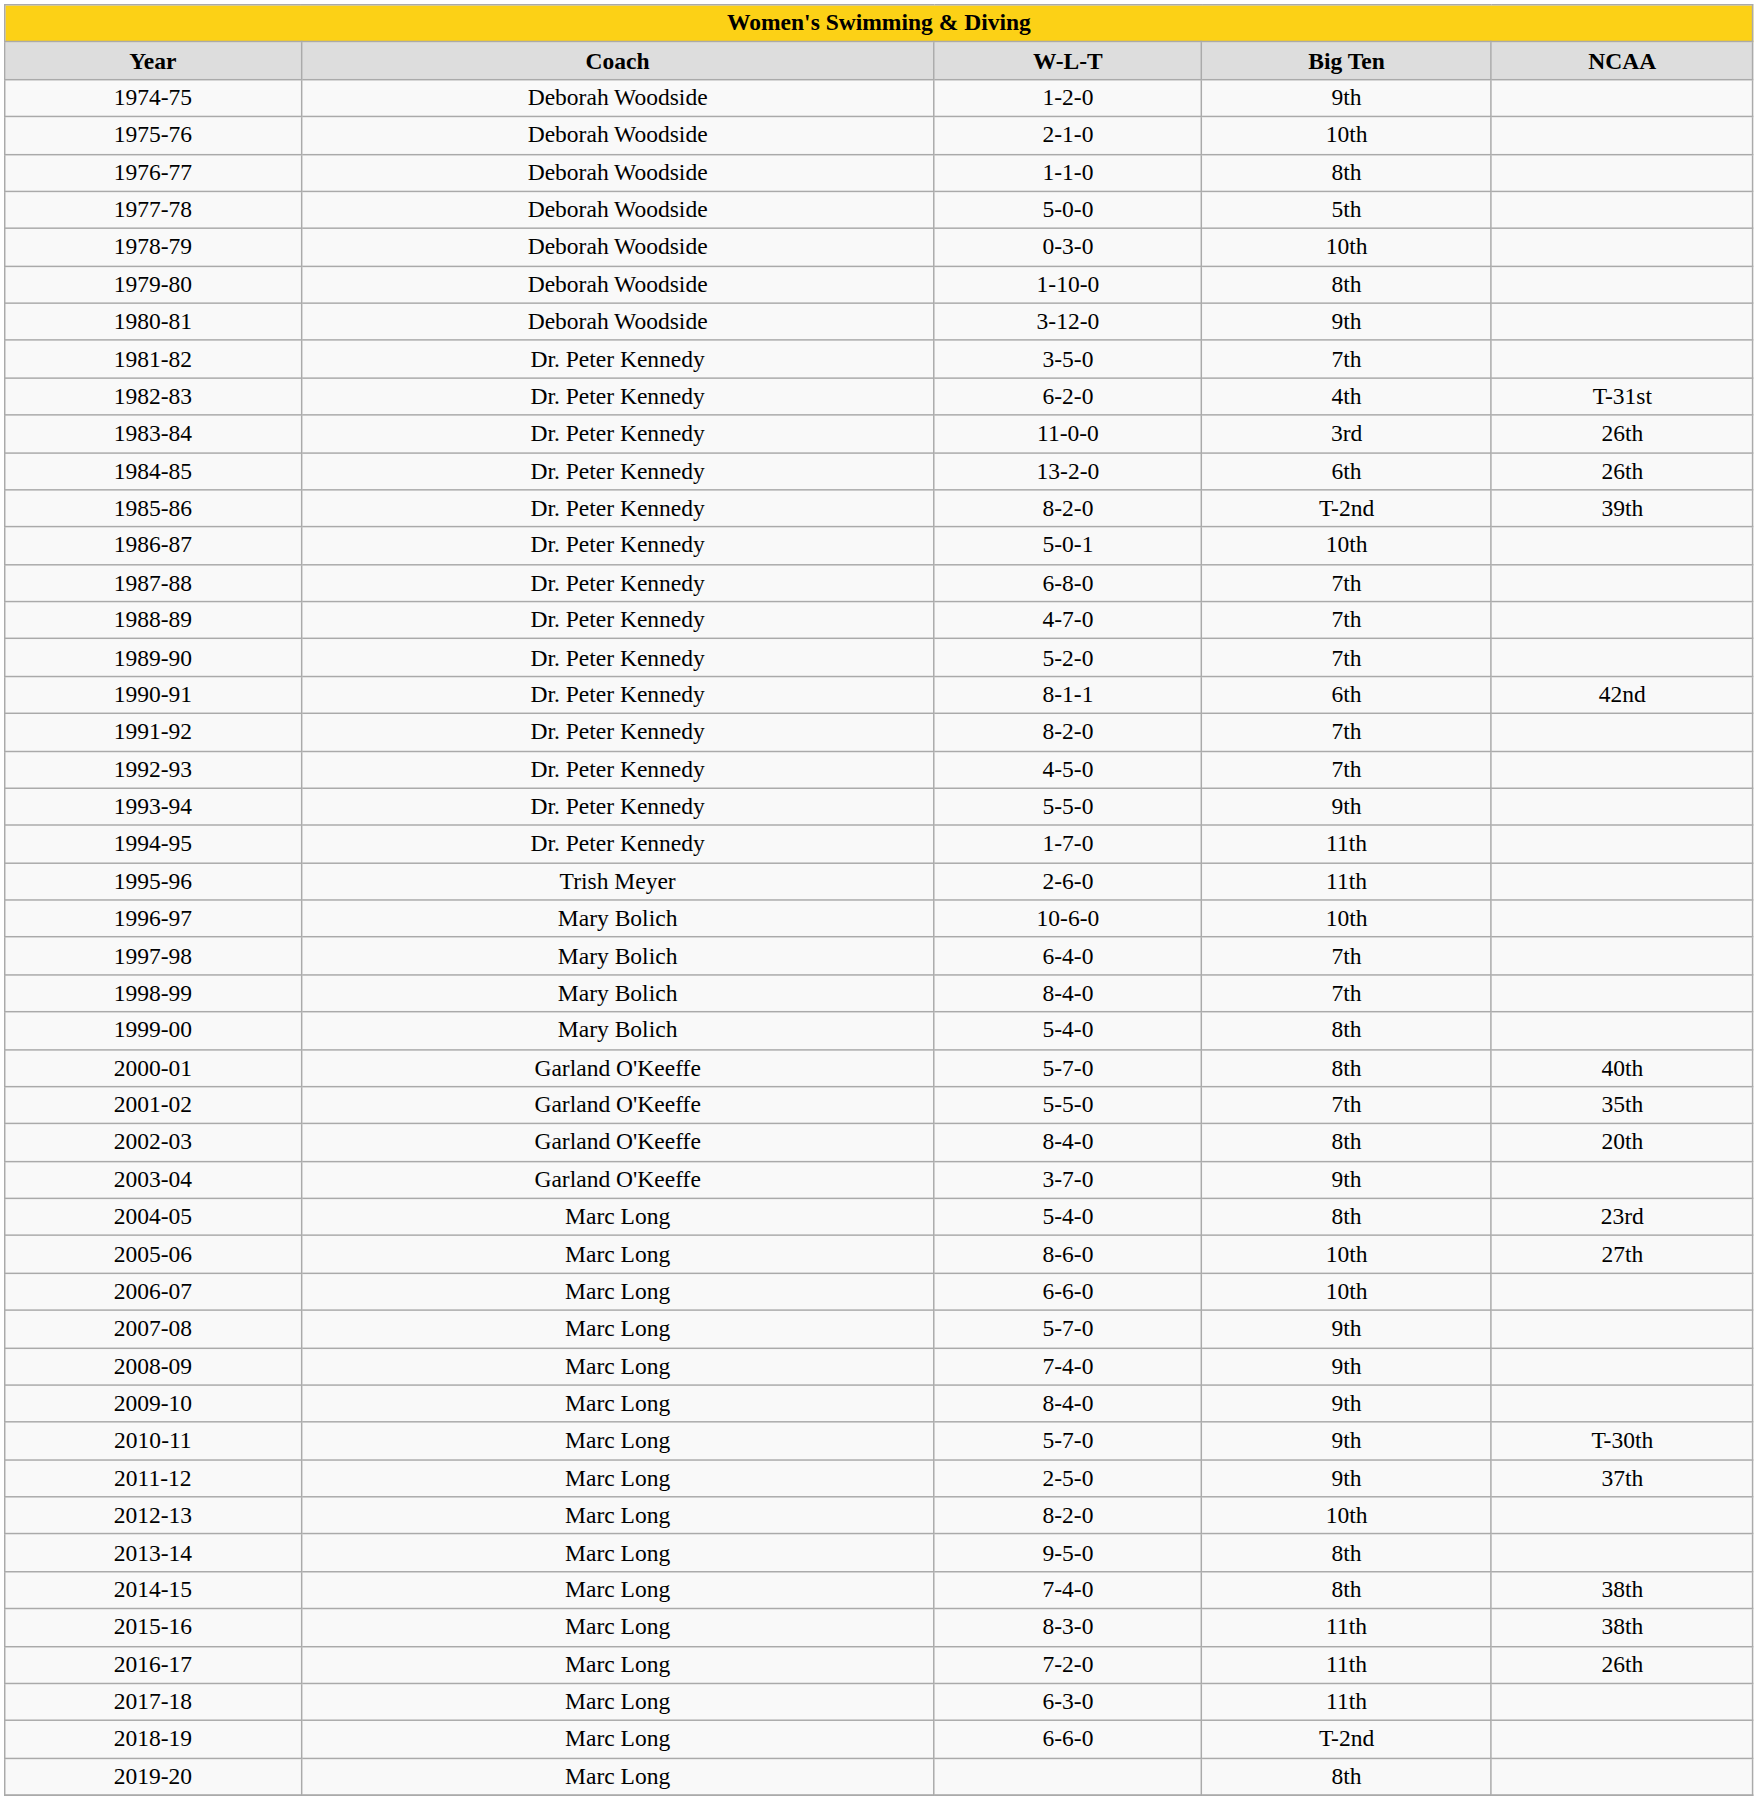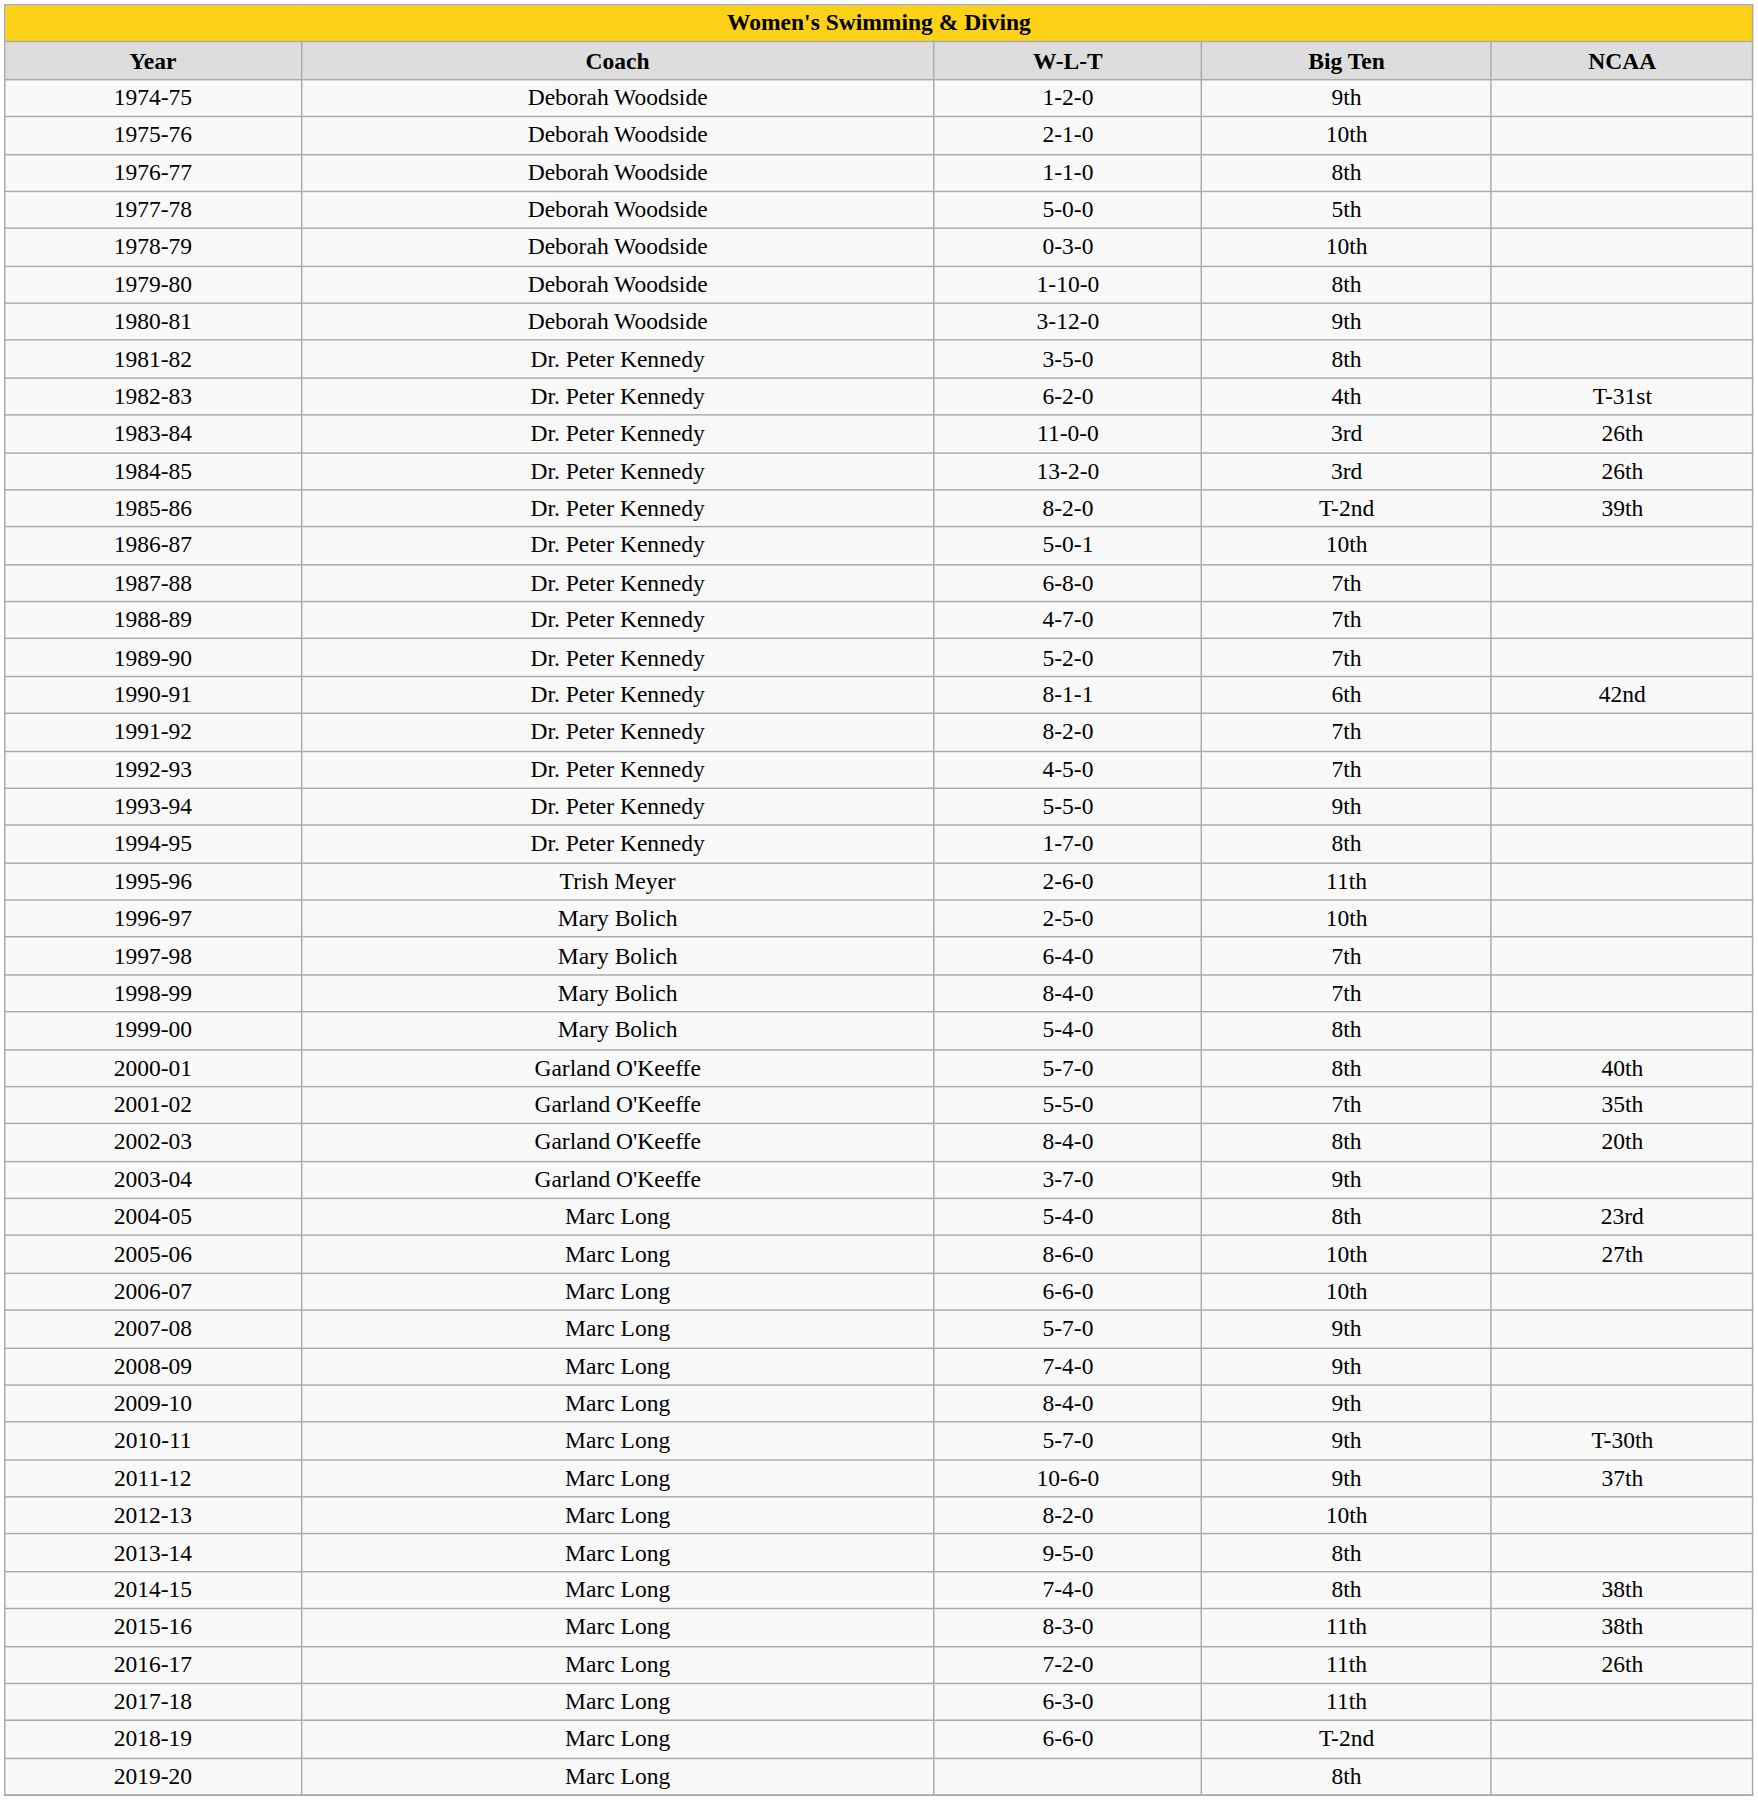1981-82 | column 4: 7th -> 8th
1984-85 | column 4: 6th -> 3rd
1994-95 | column 4: 11th -> 8th
1996-97 | column 3: 10-6-0 -> 2-5-0
2011-12 | column 3: 2-5-0 -> 10-6-0
